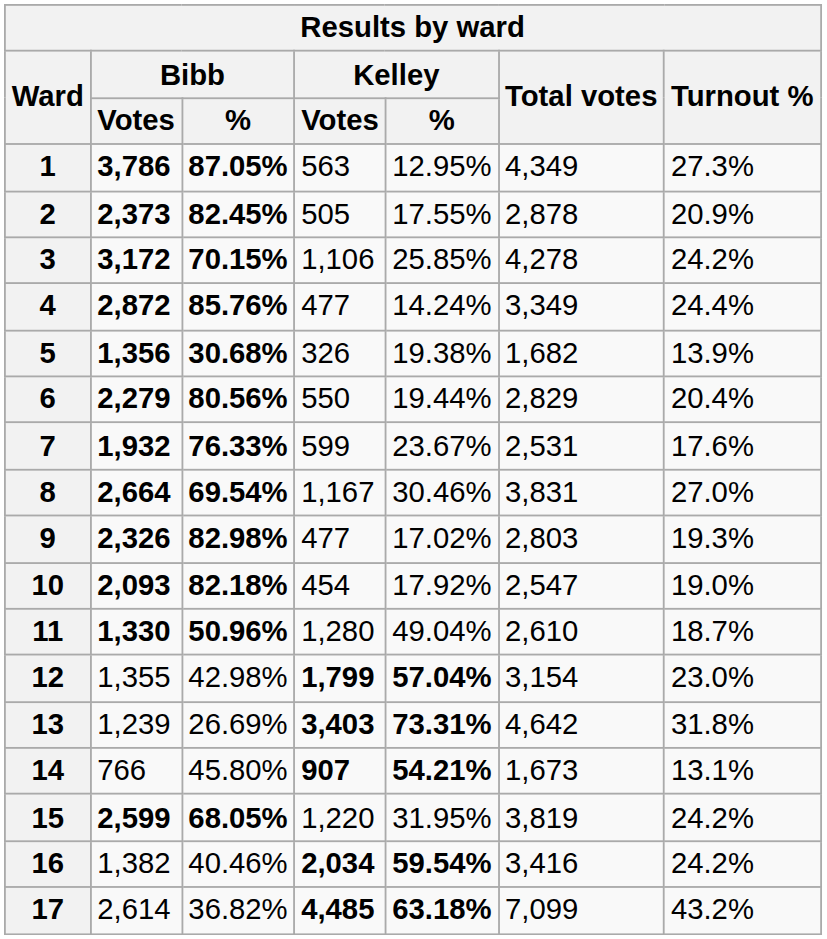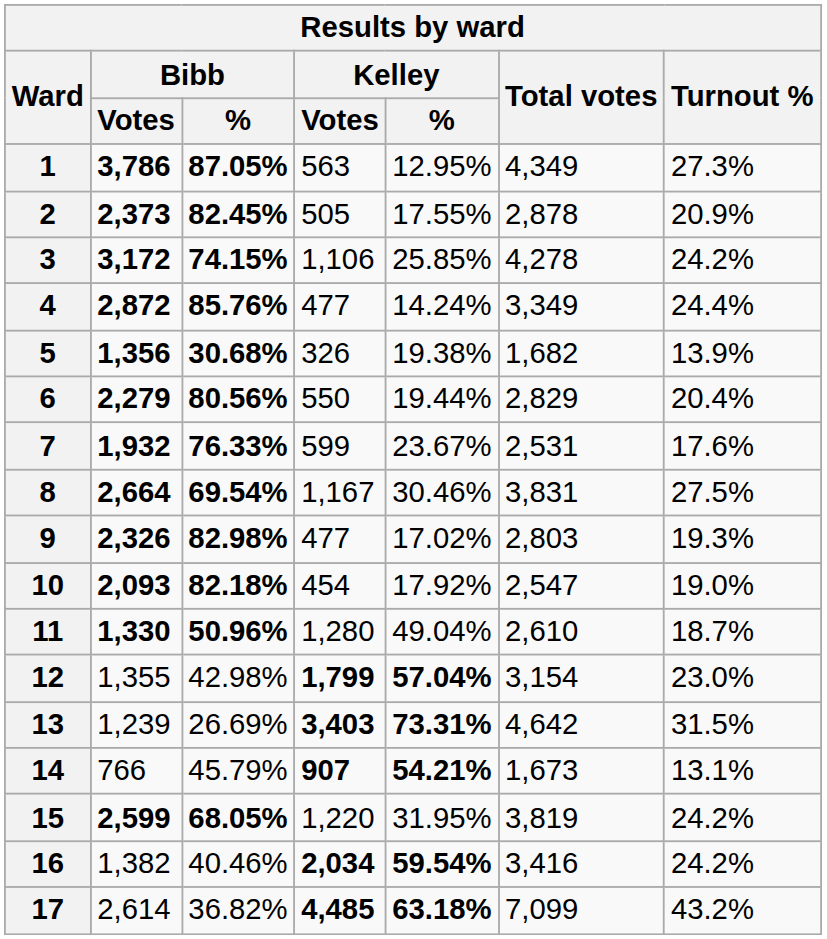3 | Bibb / %: 70.15% -> 74.15%
8 | Turnout %: 27.0% -> 27.5%
13 | Turnout %: 31.8% -> 31.5%
14 | Bibb / %: 45.80% -> 45.79%
